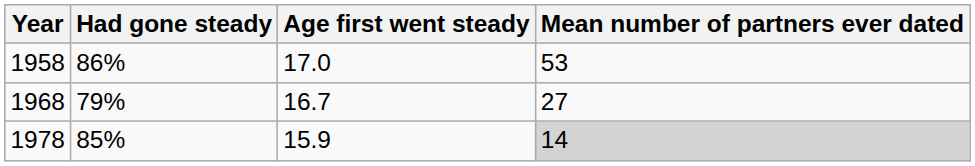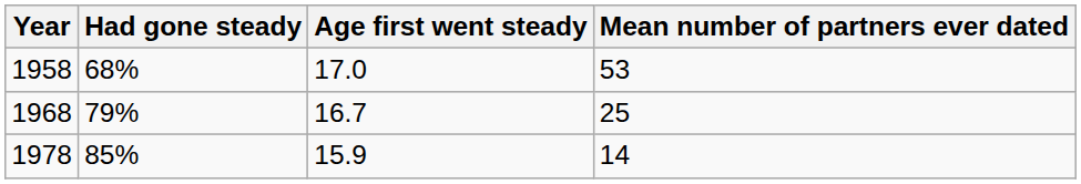1958 | Had gone steady: 86% -> 68%
1968 | Mean number of partners ever dated: 27 -> 25
1978 | Mean number of partners ever dated: lightgrey background -> no background
